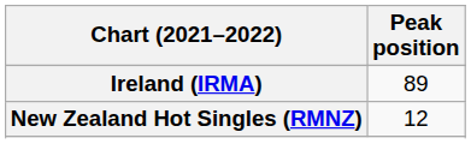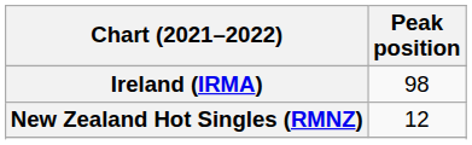Ireland (IRMA) | Peak position: 89 -> 98
